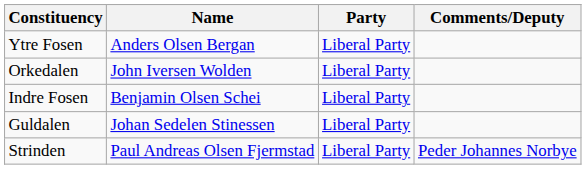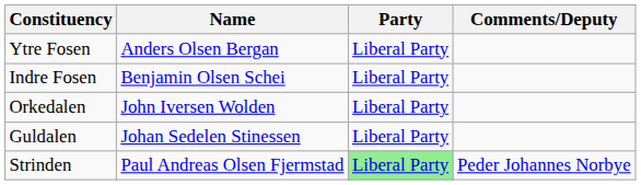rows swapped: Indre Fosen <-> Orkedalen
Strinden | Party: no background -> lightgreen background
